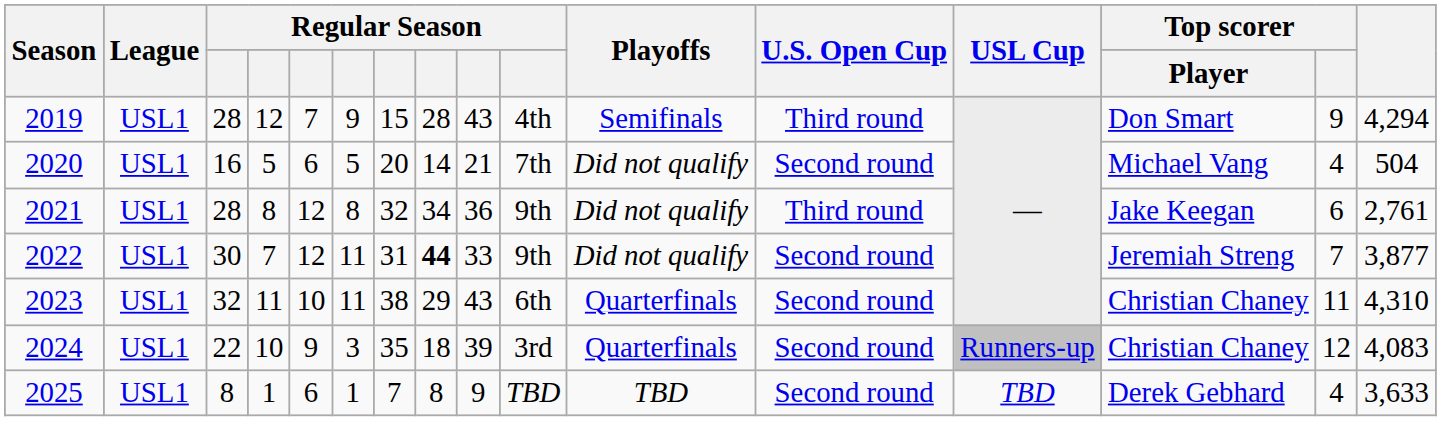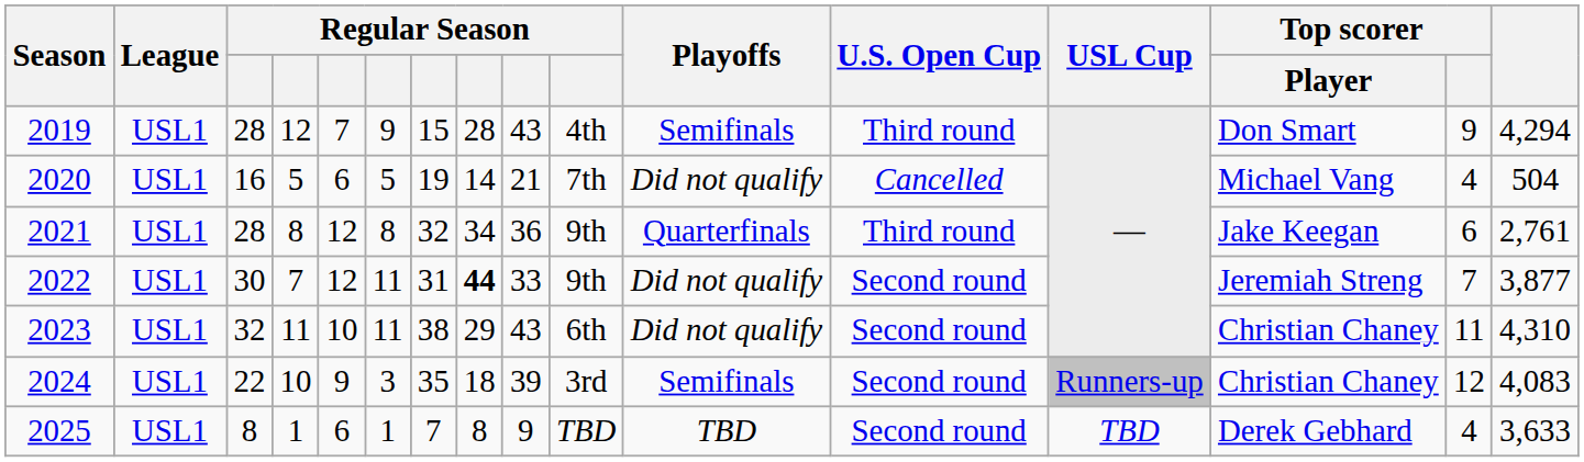2020 | column 7: 20 -> 19
2020 | U.S. Open Cup: Second round -> Cancelled
2021 | Playoffs: Did not qualify -> Quarterfinals
2023 | Playoffs: Quarterfinals -> Did not qualify
2024 | Playoffs: Quarterfinals -> Semifinals
